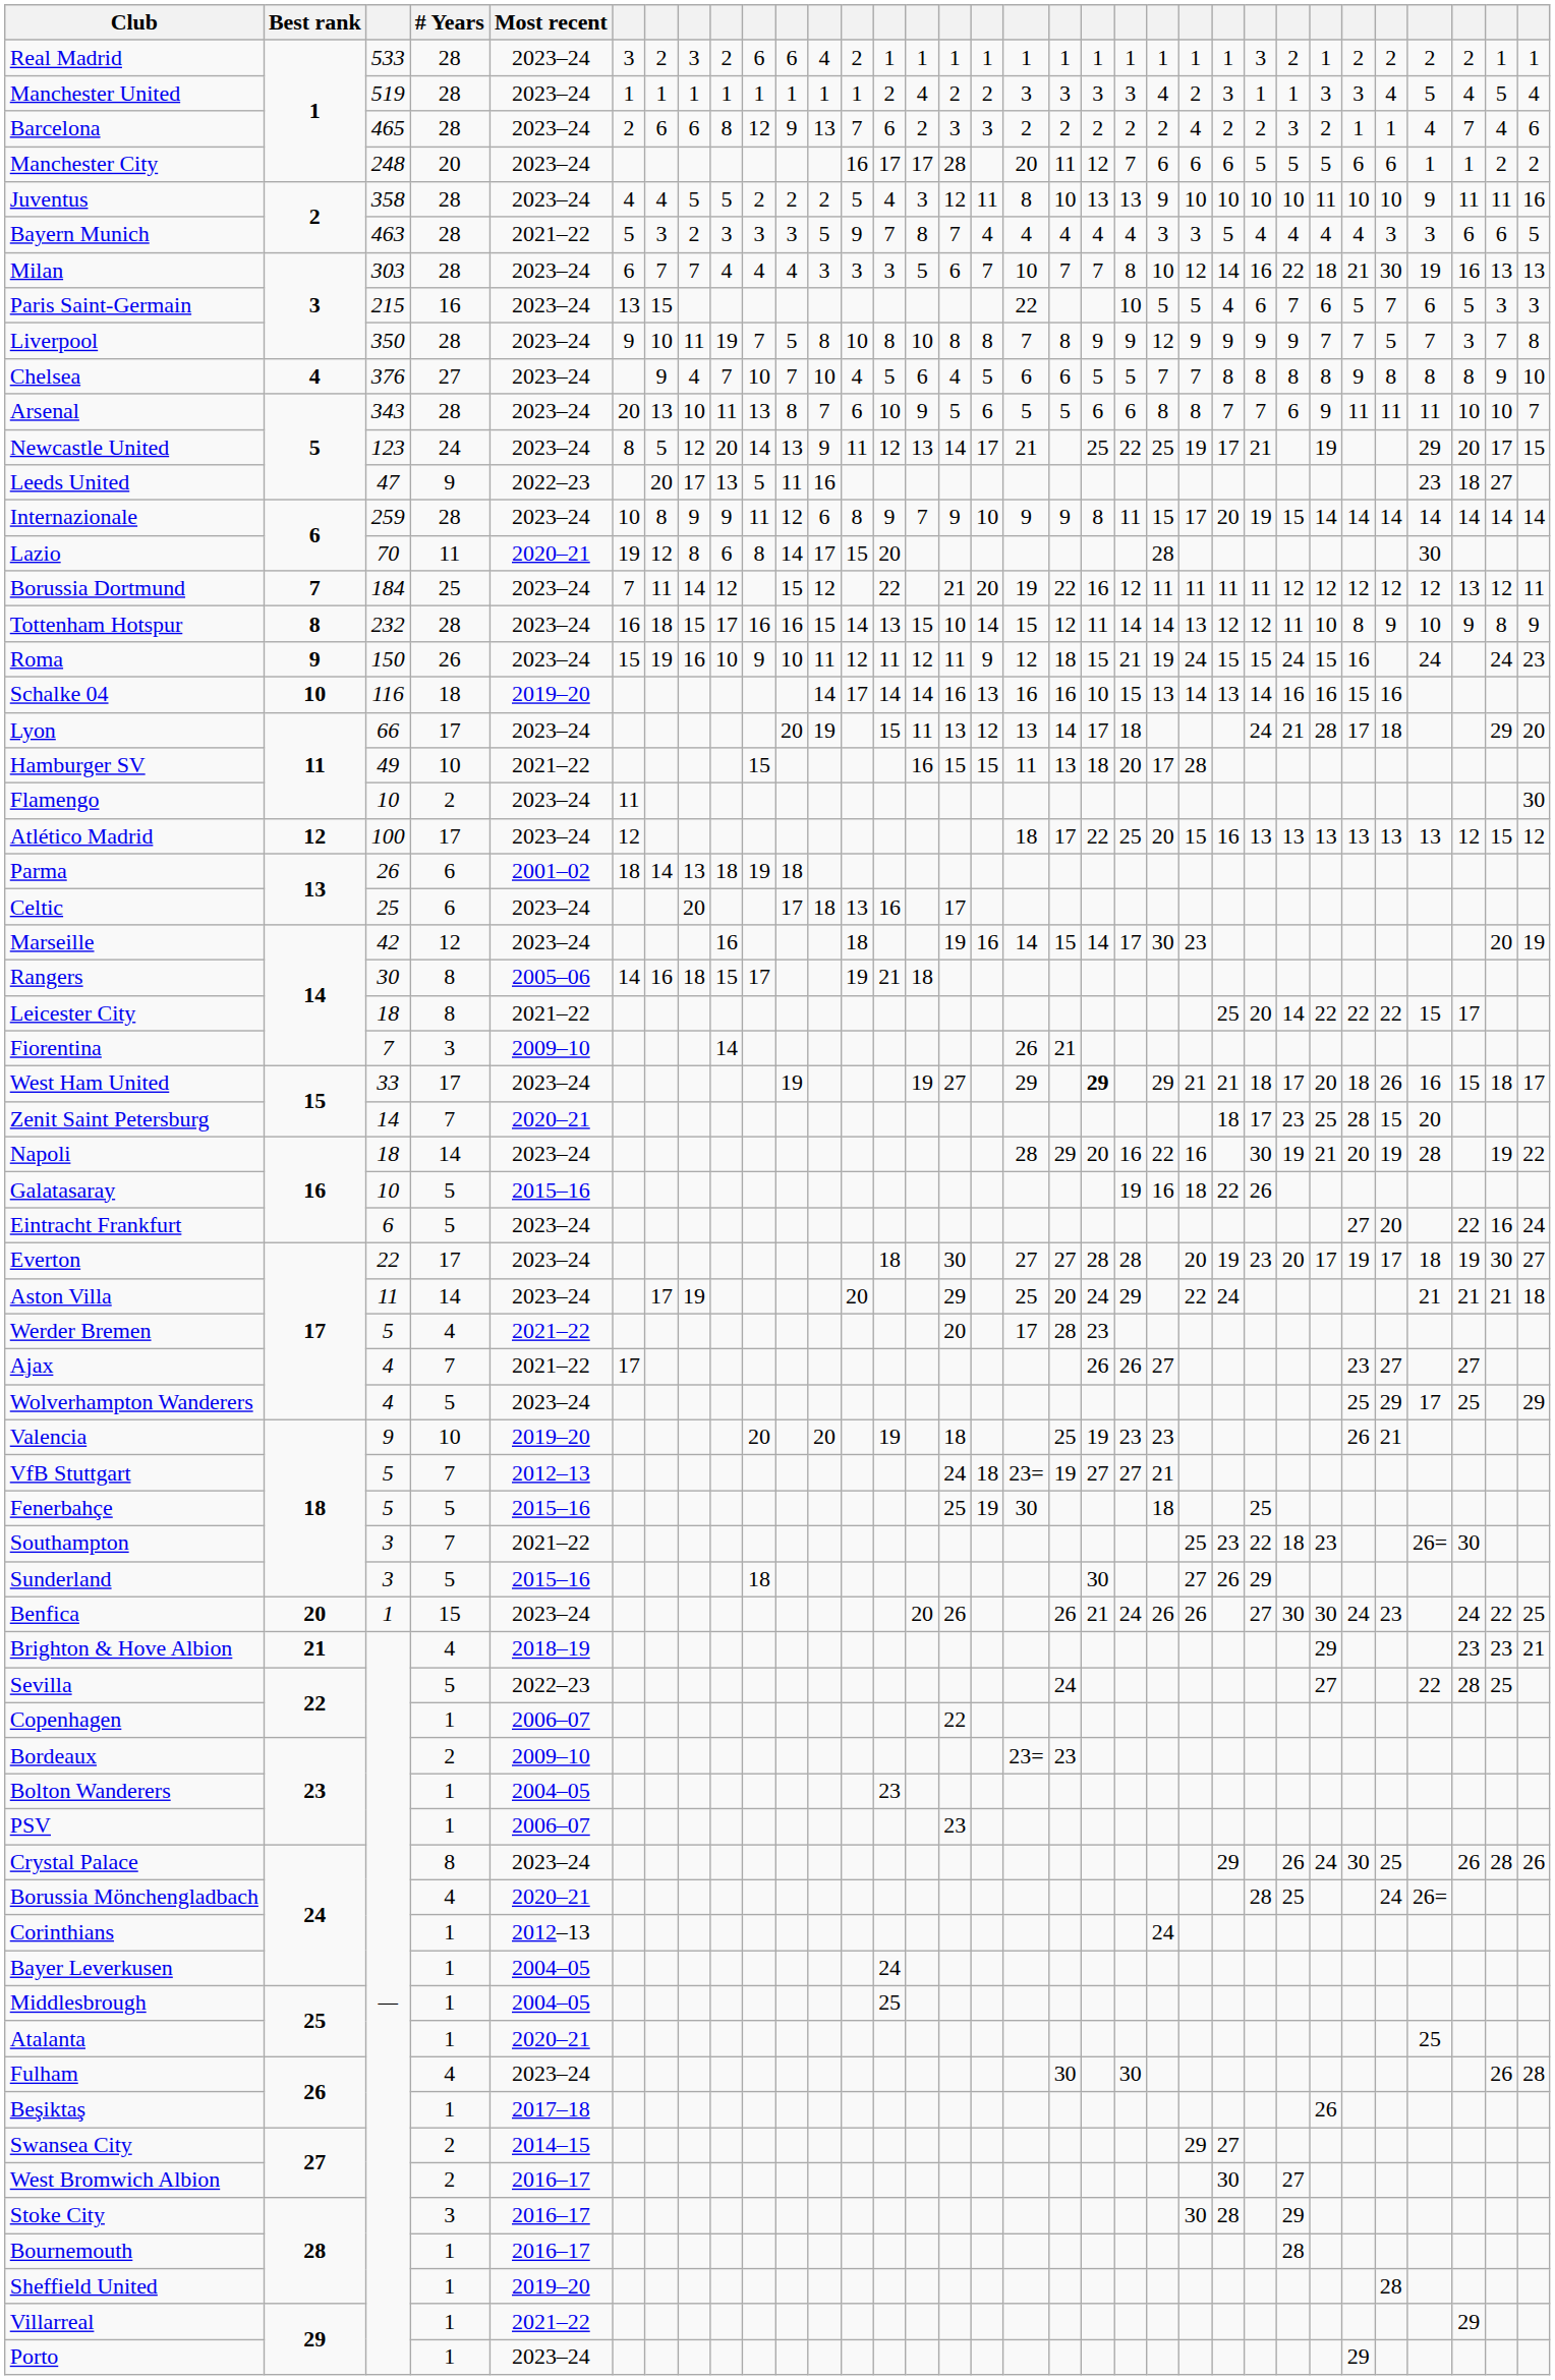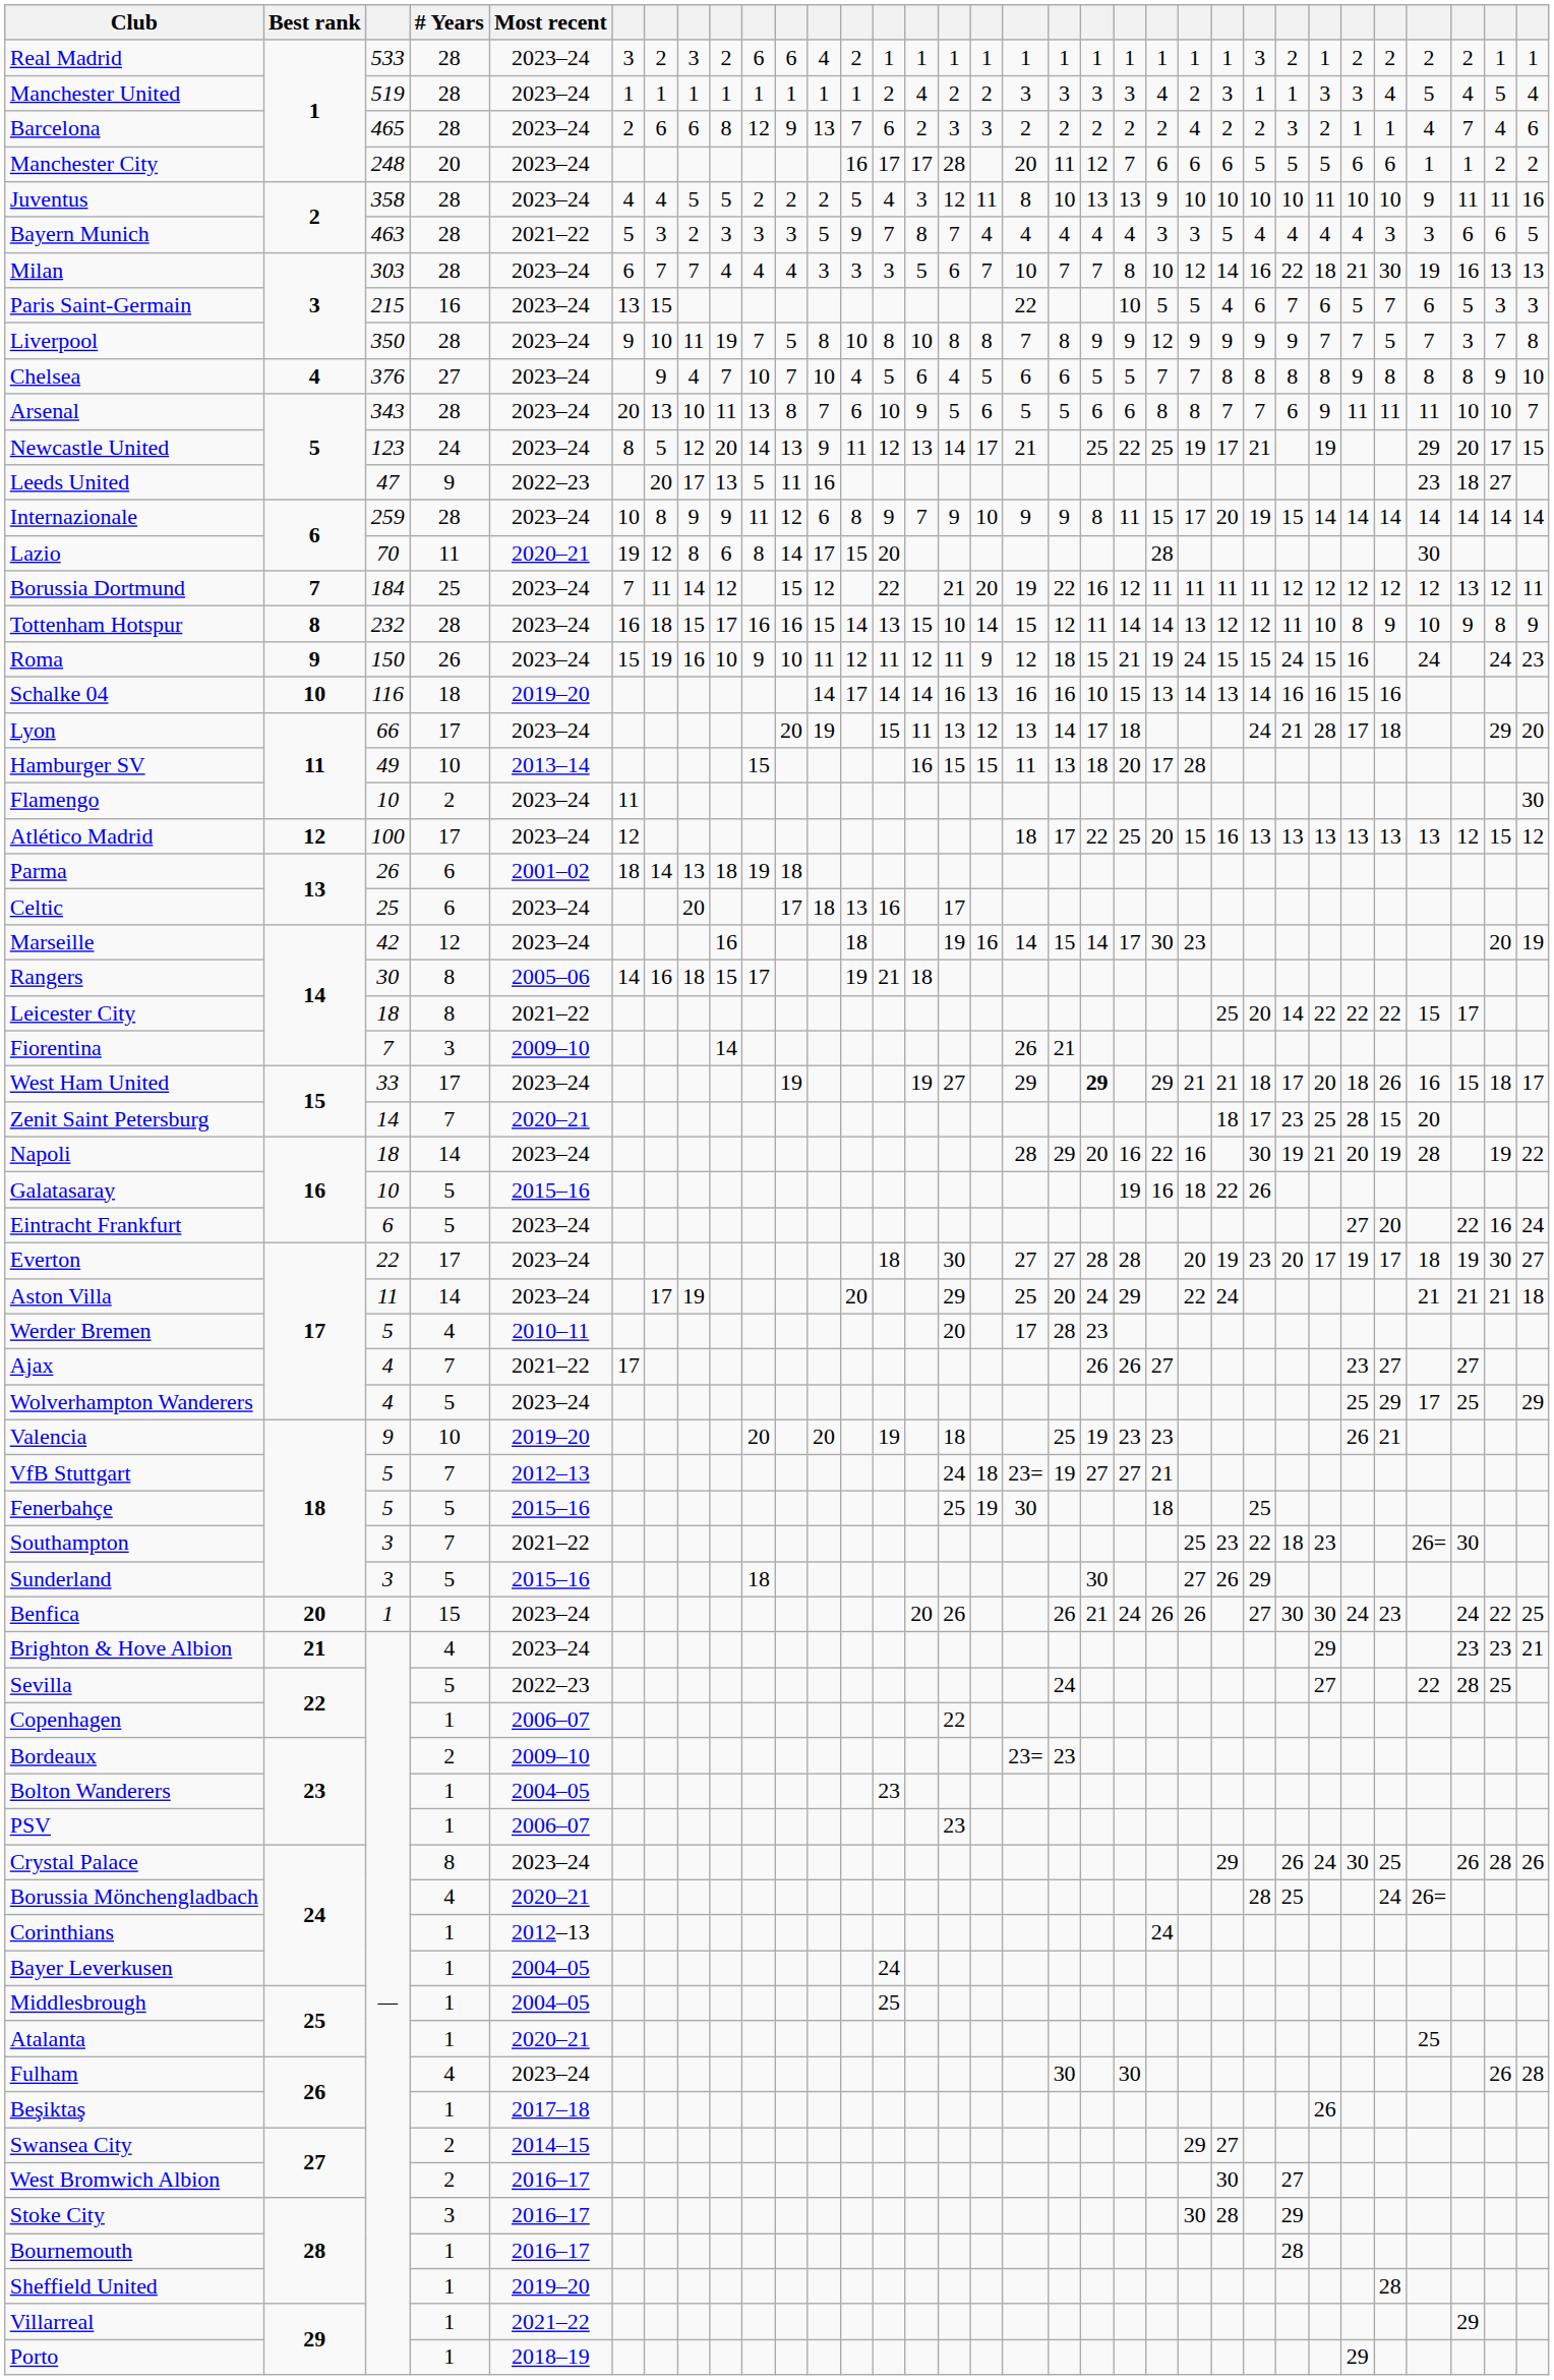Hamburger SV | Most recent: 2021–22 -> 2013–14
Werder Bremen | Most recent: 2021–22 -> 2010–11
Brighton & Hove Albion | Most recent: 2018–19 -> 2023–24
Porto | Most recent: 2023–24 -> 2018–19
